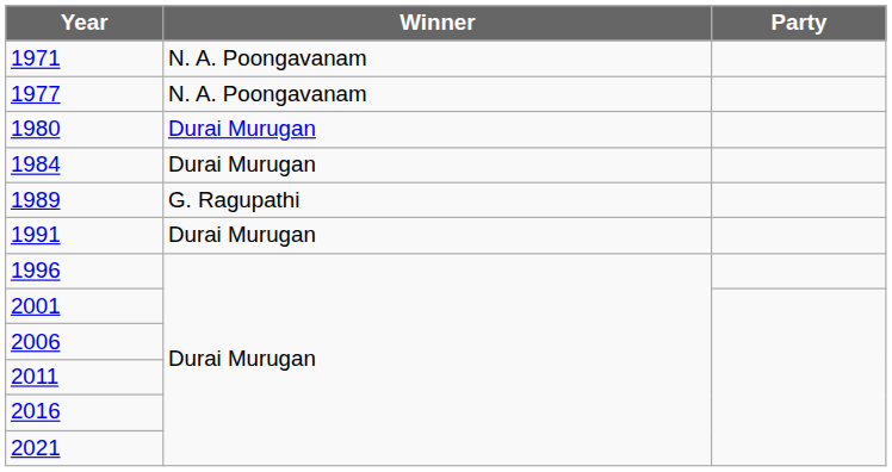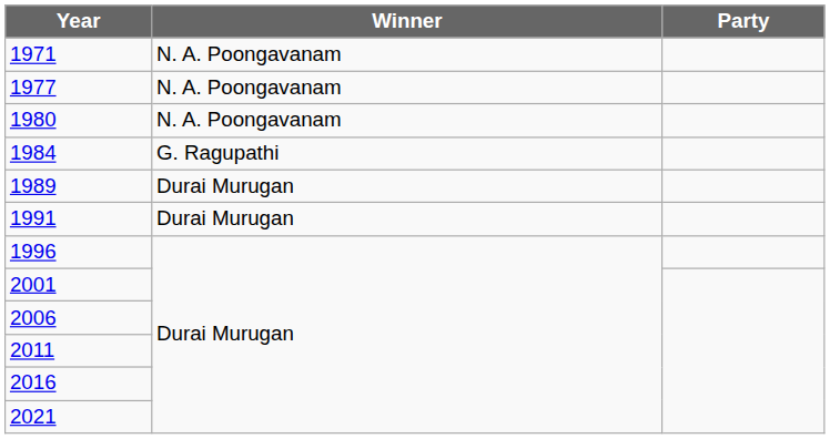1980 | Winner: Durai Murugan -> N. A. Poongavanam
1984 | Winner: Durai Murugan -> G. Ragupathi
1989 | Winner: G. Ragupathi -> Durai Murugan
